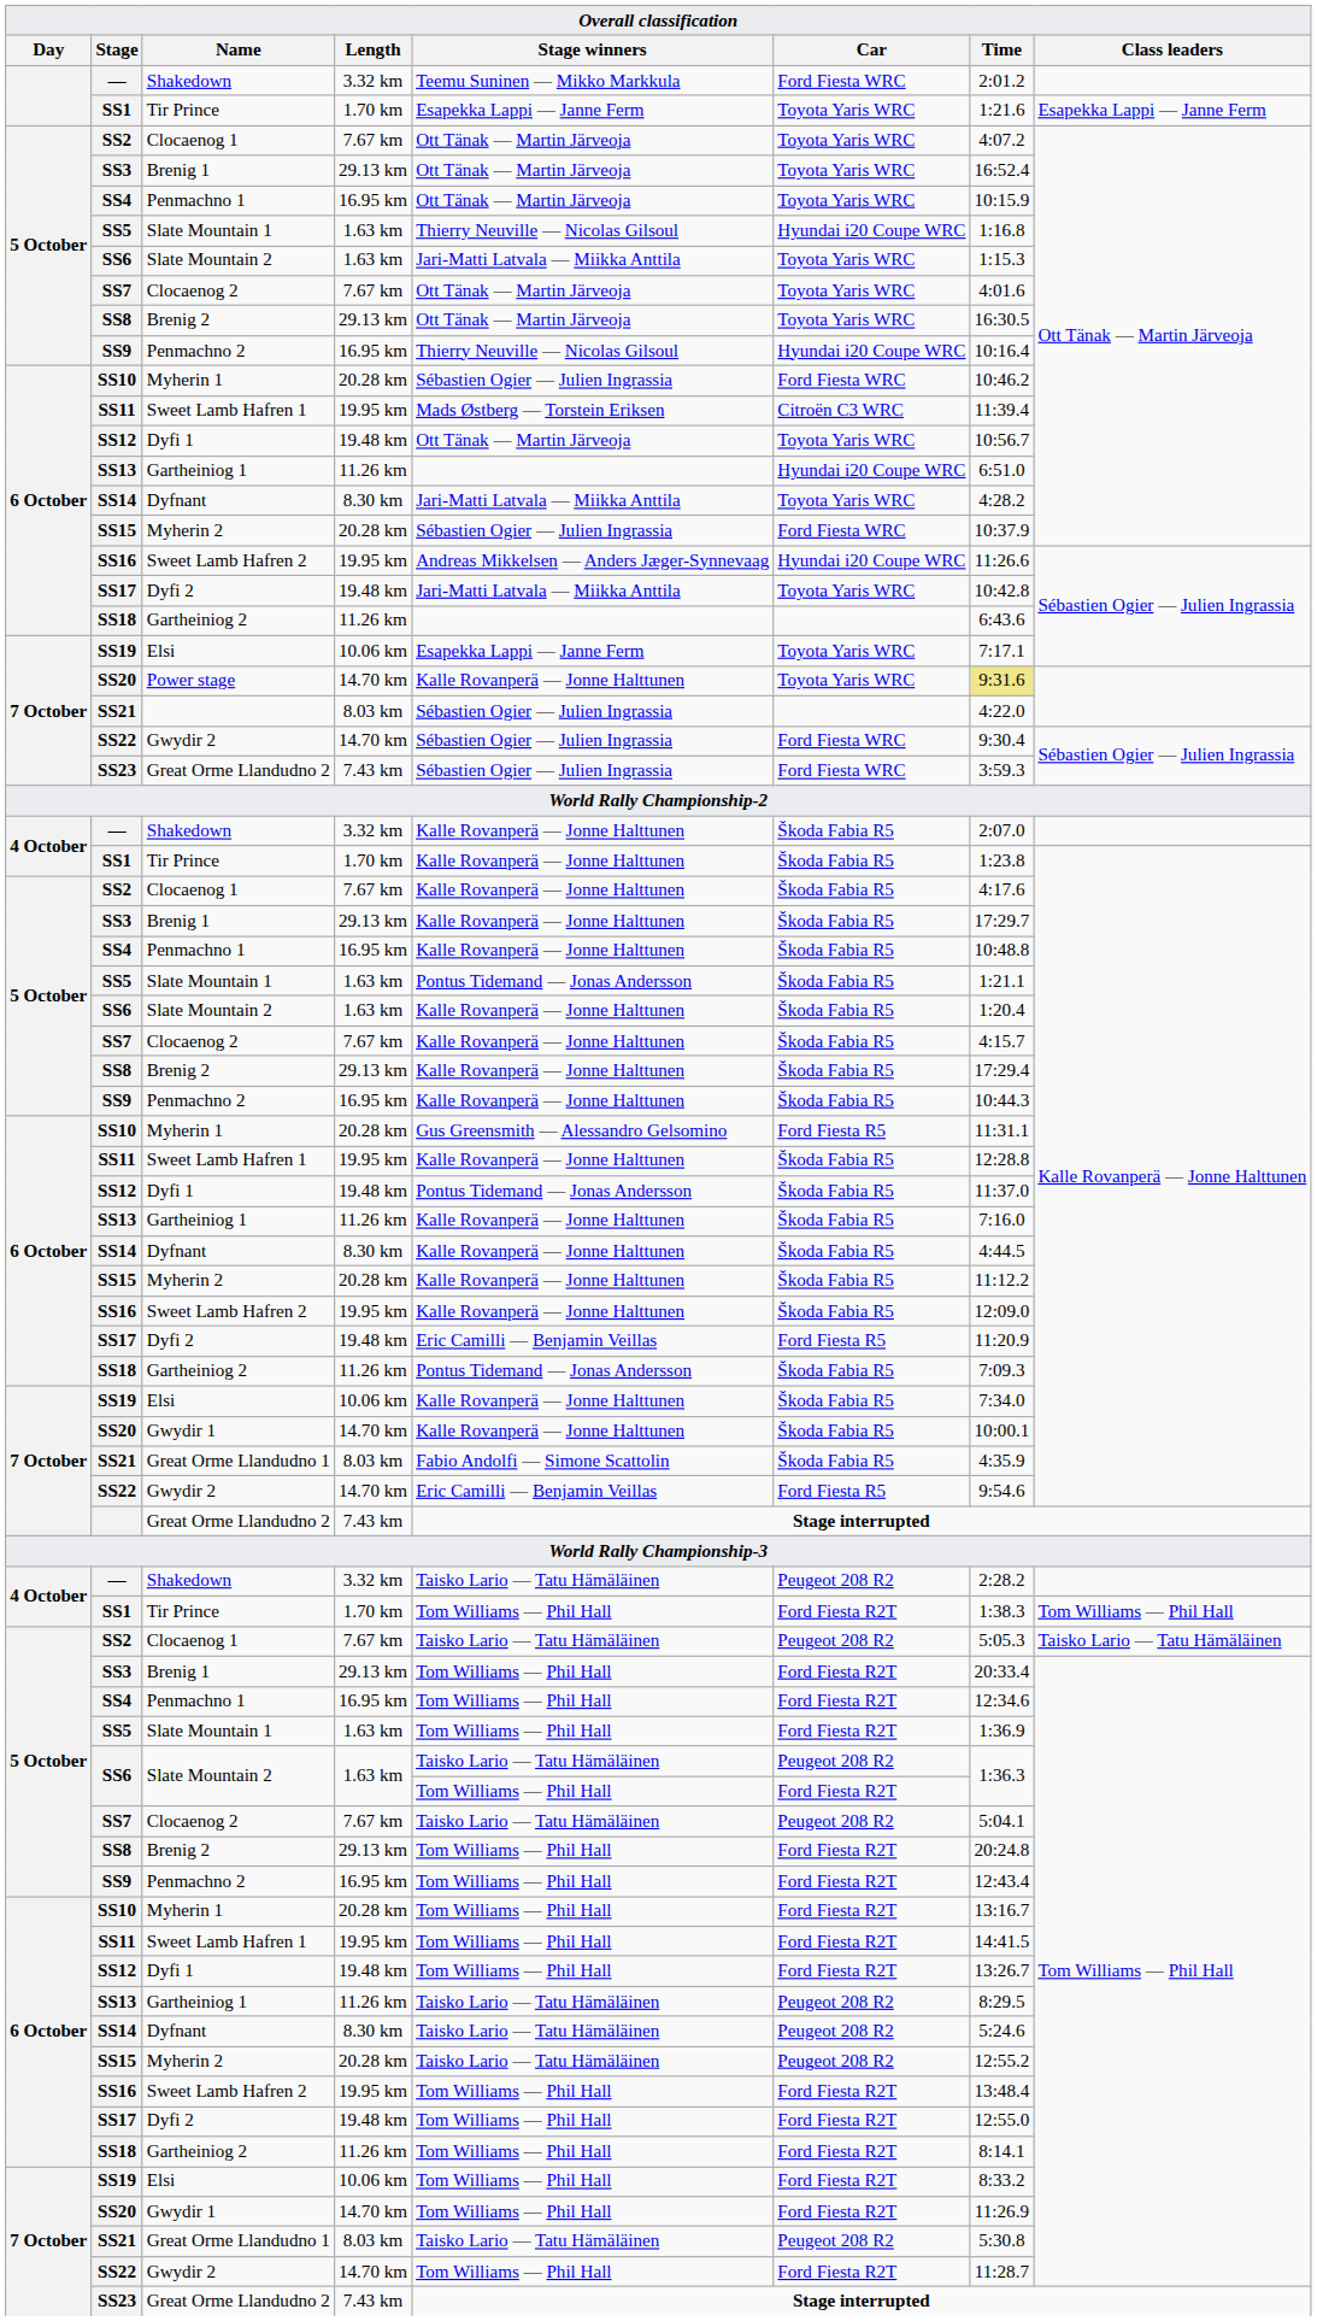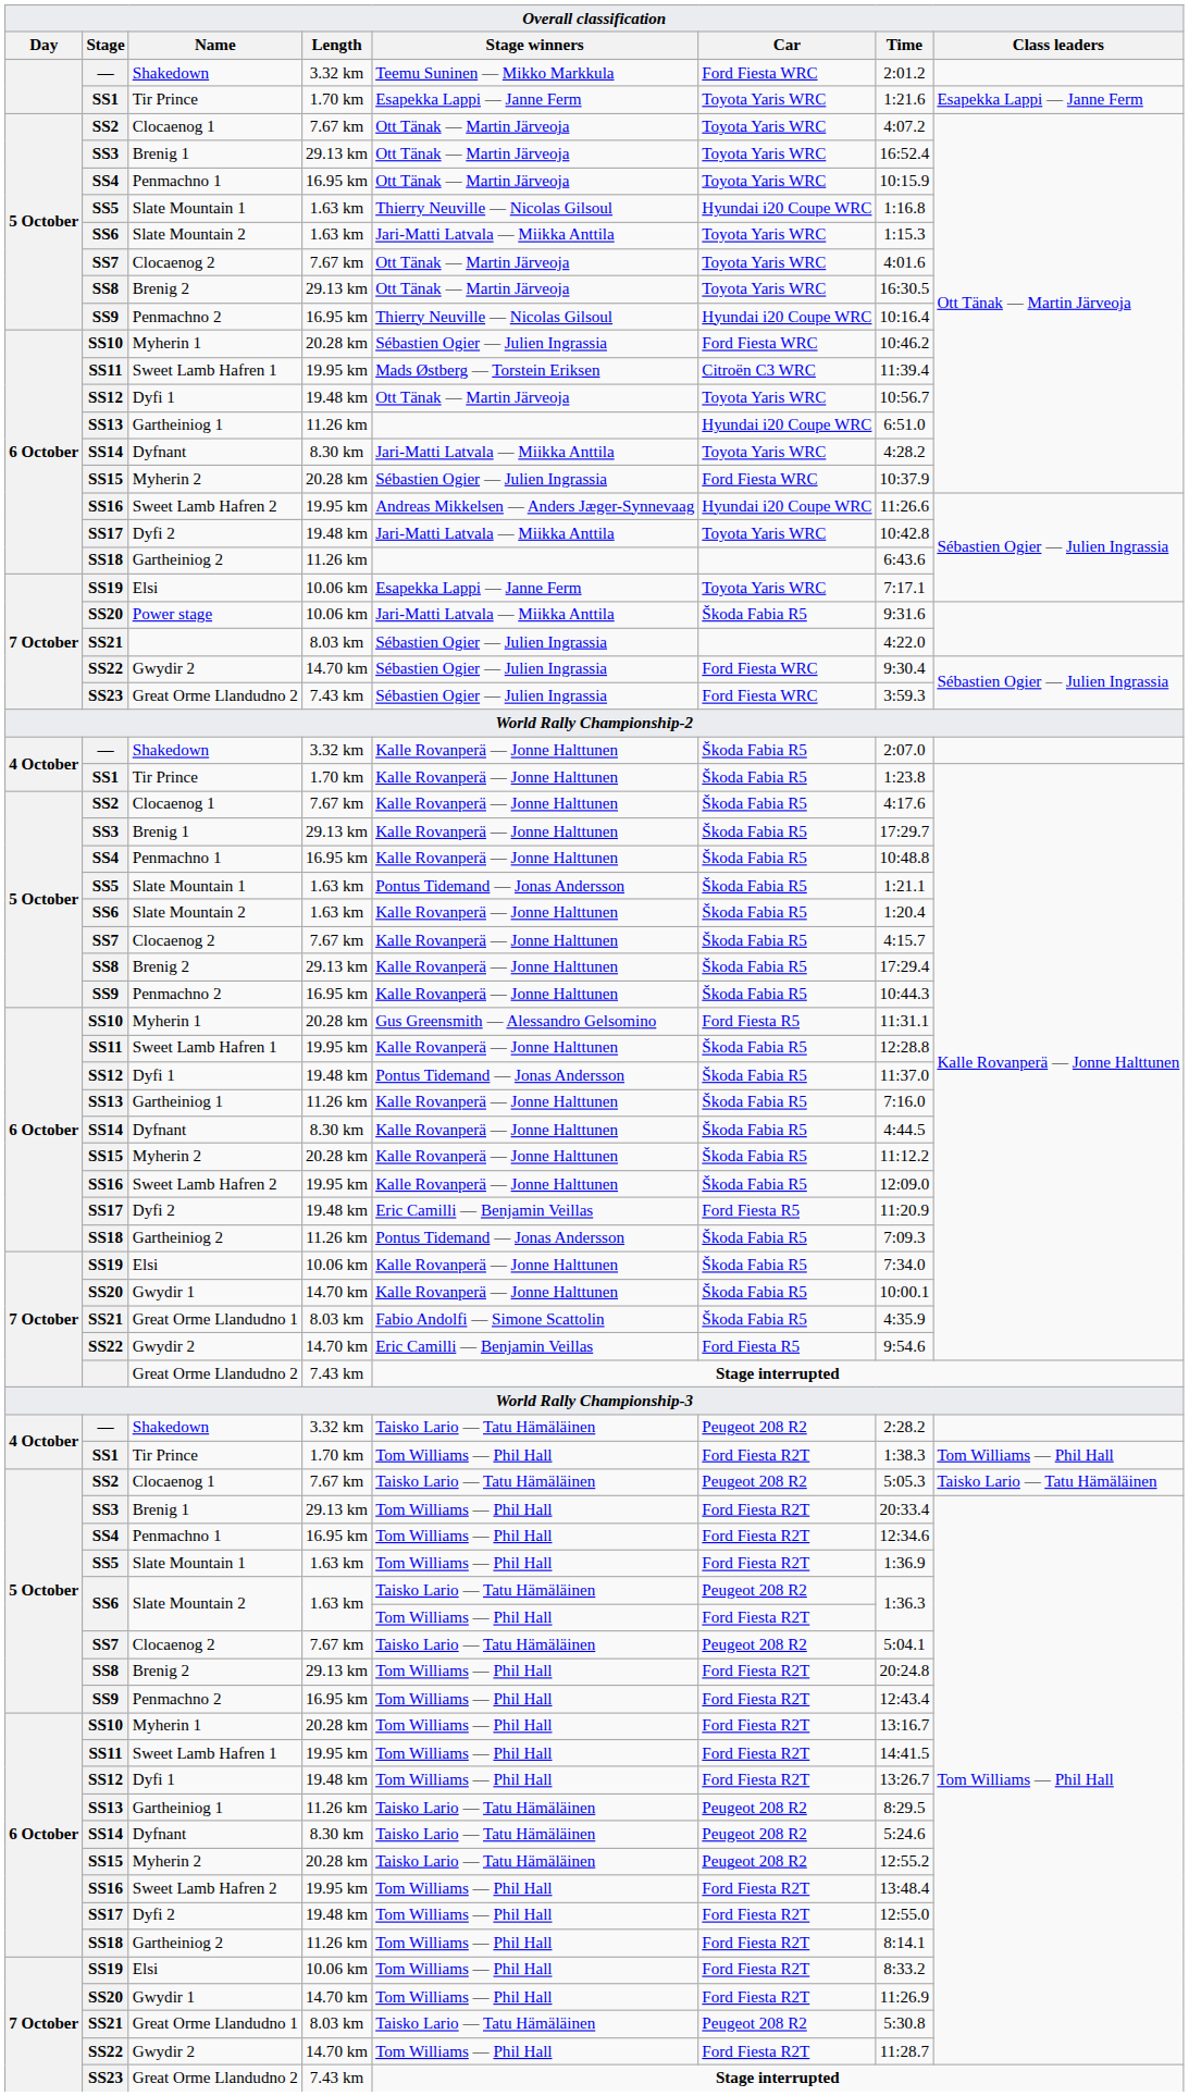Power stage | Overall classification / Length: 14.70 km -> 10.06 km
Power stage | Overall classification / Stage winners: Kalle Rovanperä — Jonne Halttunen -> Jari-Matti Latvala — Miikka Anttila
Power stage | Overall classification / Car: Toyota Yaris WRC -> Škoda Fabia R5
Power stage | Overall classification / Time: khaki background -> no background
